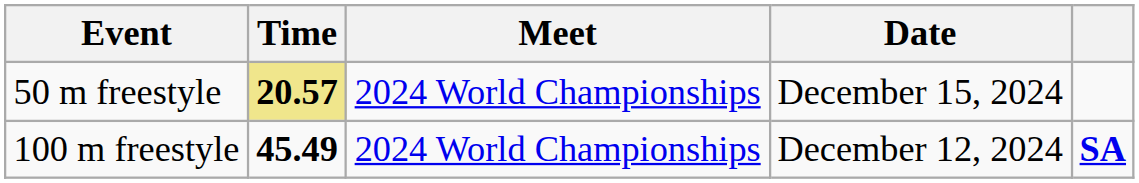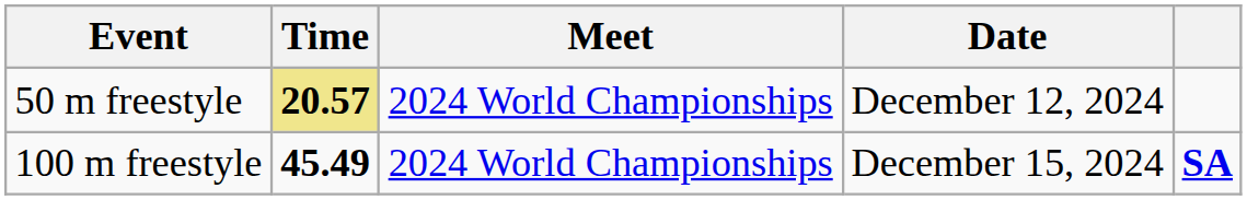50 m freestyle | Date: December 15, 2024 -> December 12, 2024
100 m freestyle | Date: December 12, 2024 -> December 15, 2024
